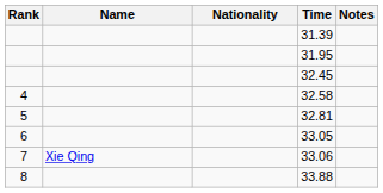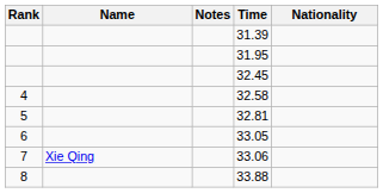columns swapped: Nationality <-> Notes
